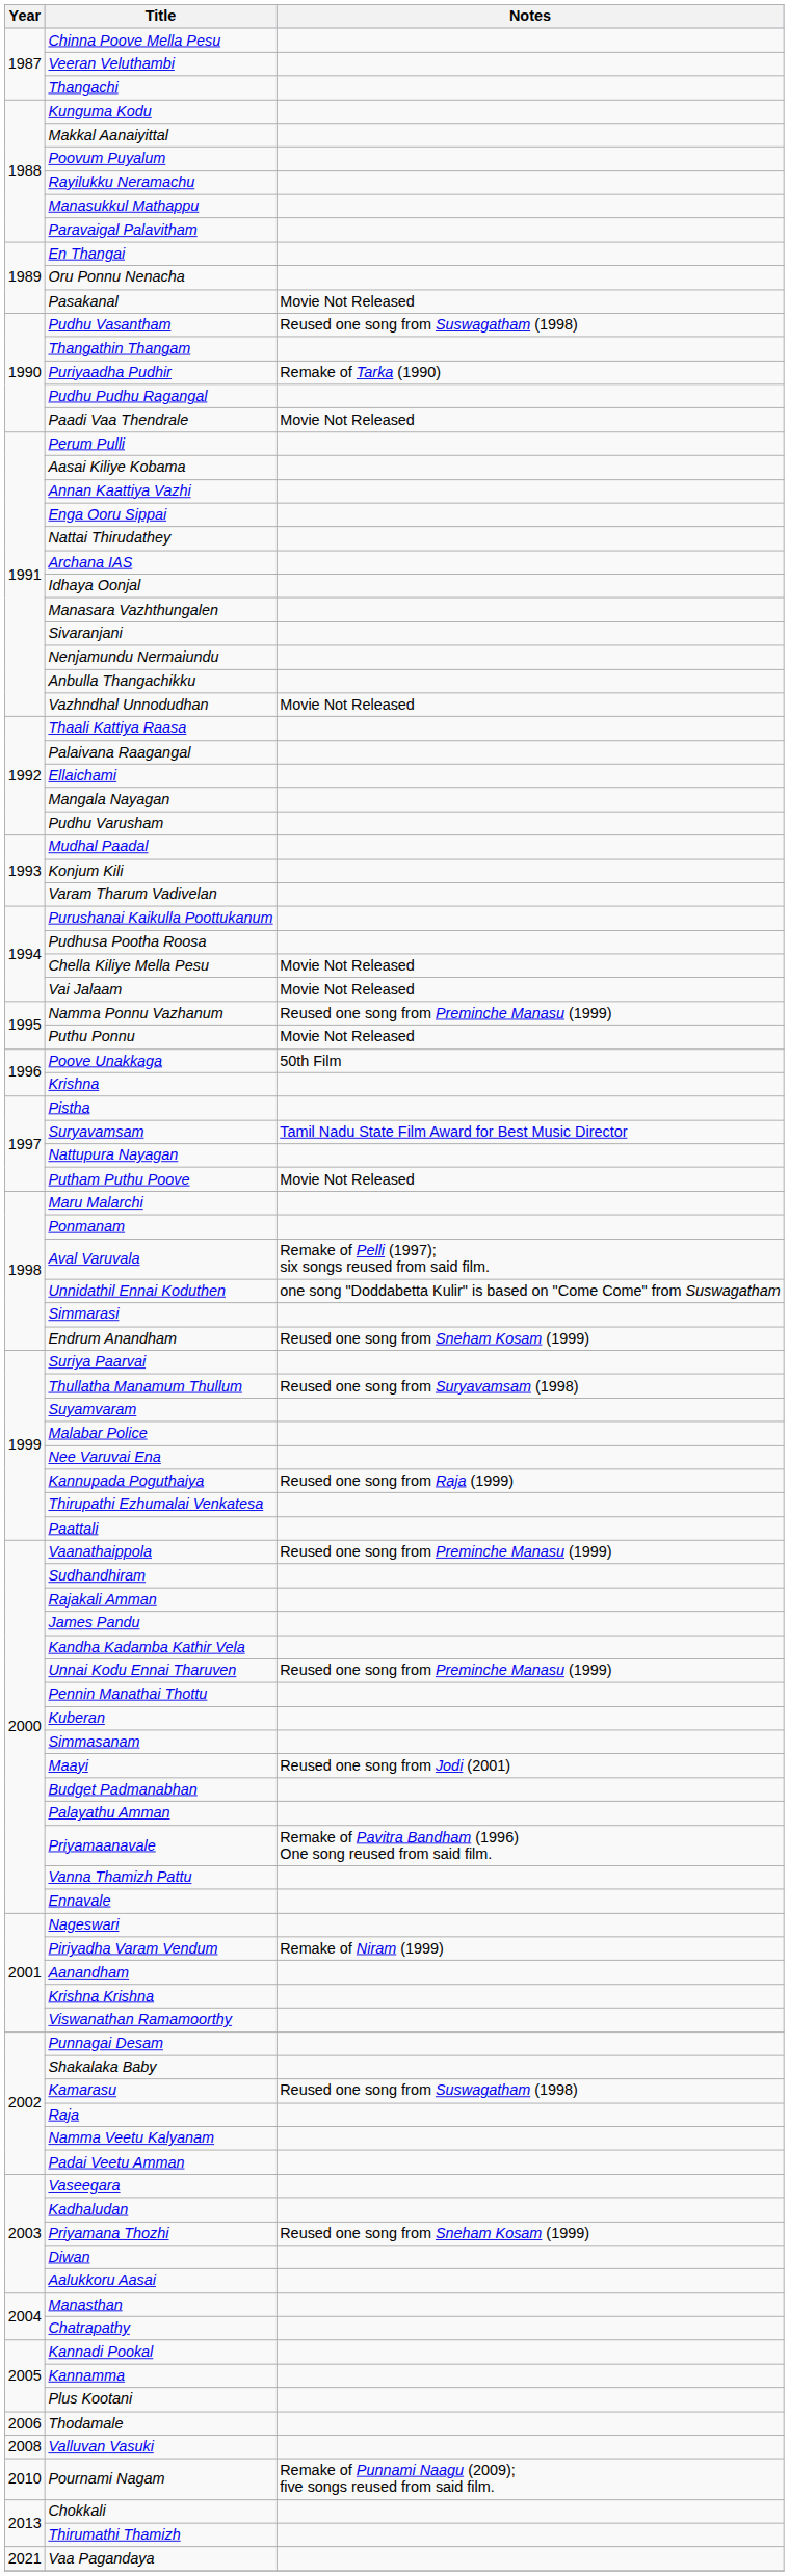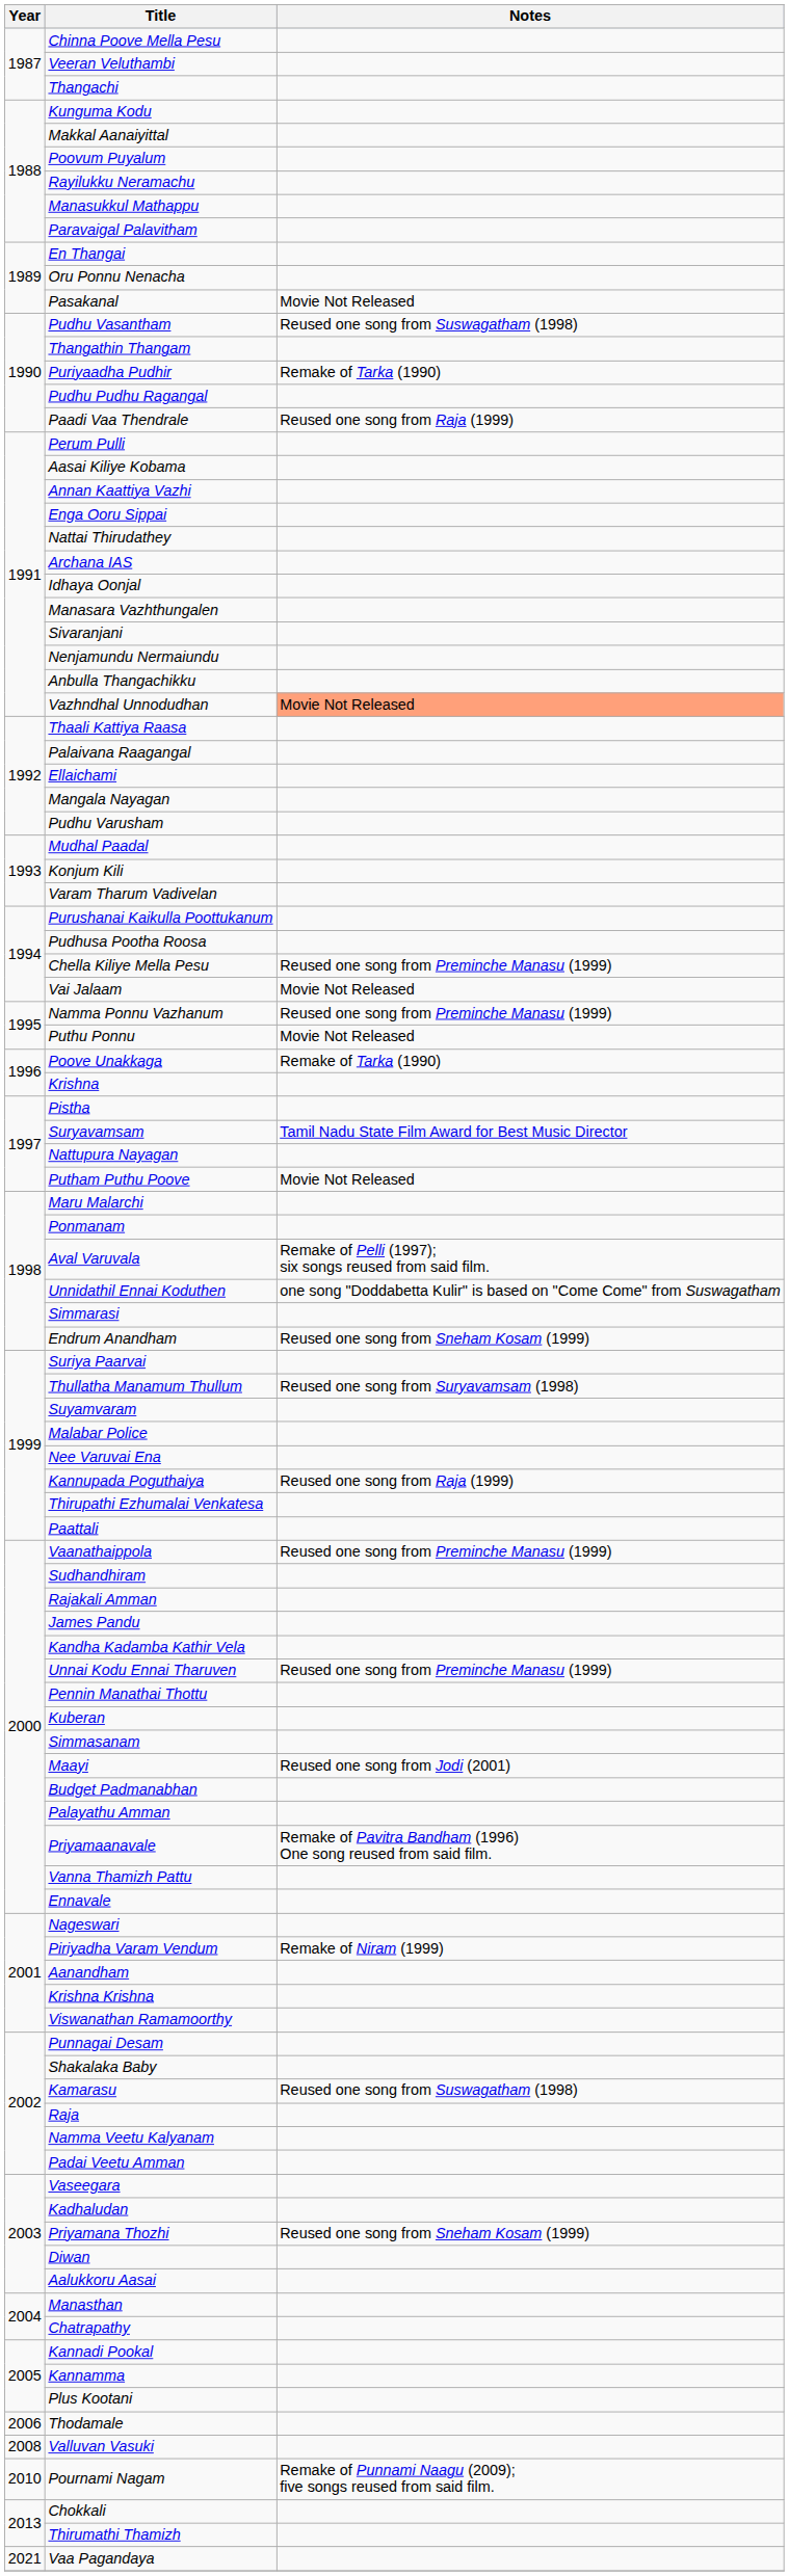Paadi Vaa Thendrale | Notes: Movie Not Released -> Reused one song from Raja (1999)
Vazhndhal Unnodudhan | Notes: no background -> lightsalmon background
Chella Kiliye Mella Pesu | Notes: Movie Not Released -> Reused one song from Preminche Manasu (1999)
Poove Unakkaga | Notes: 50th Film -> Remake of Tarka (1990)
